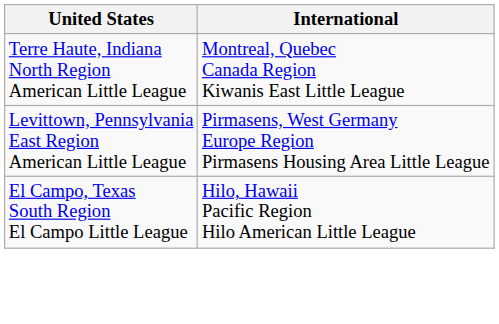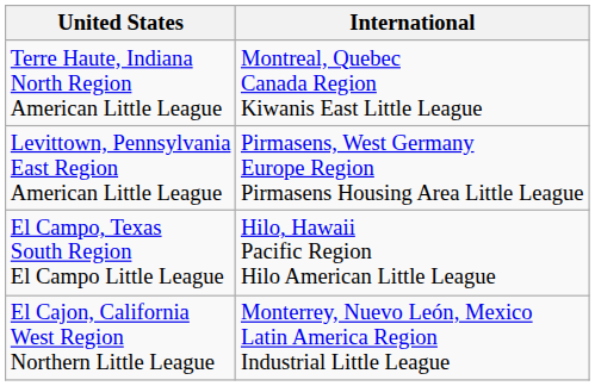+ row: El Cajon, California West Region Northern Little League | Monterrey, Nuevo León, Mexico Latin America Region Industrial Little League
